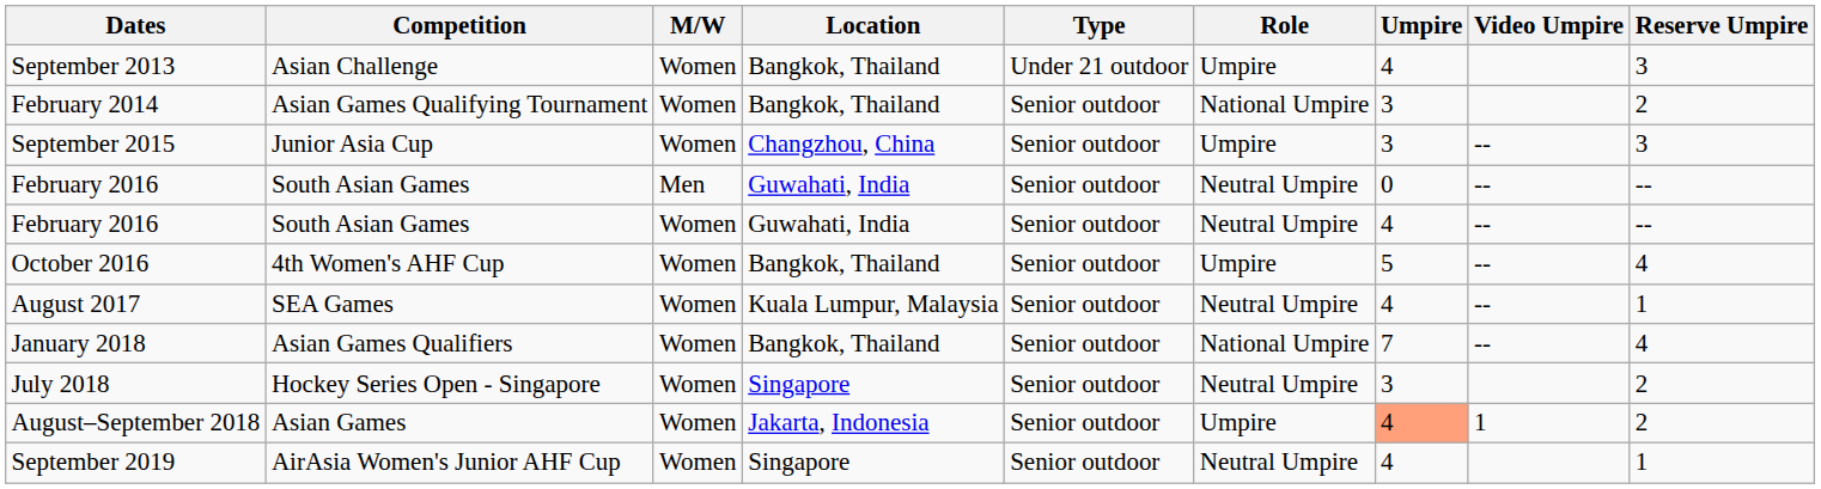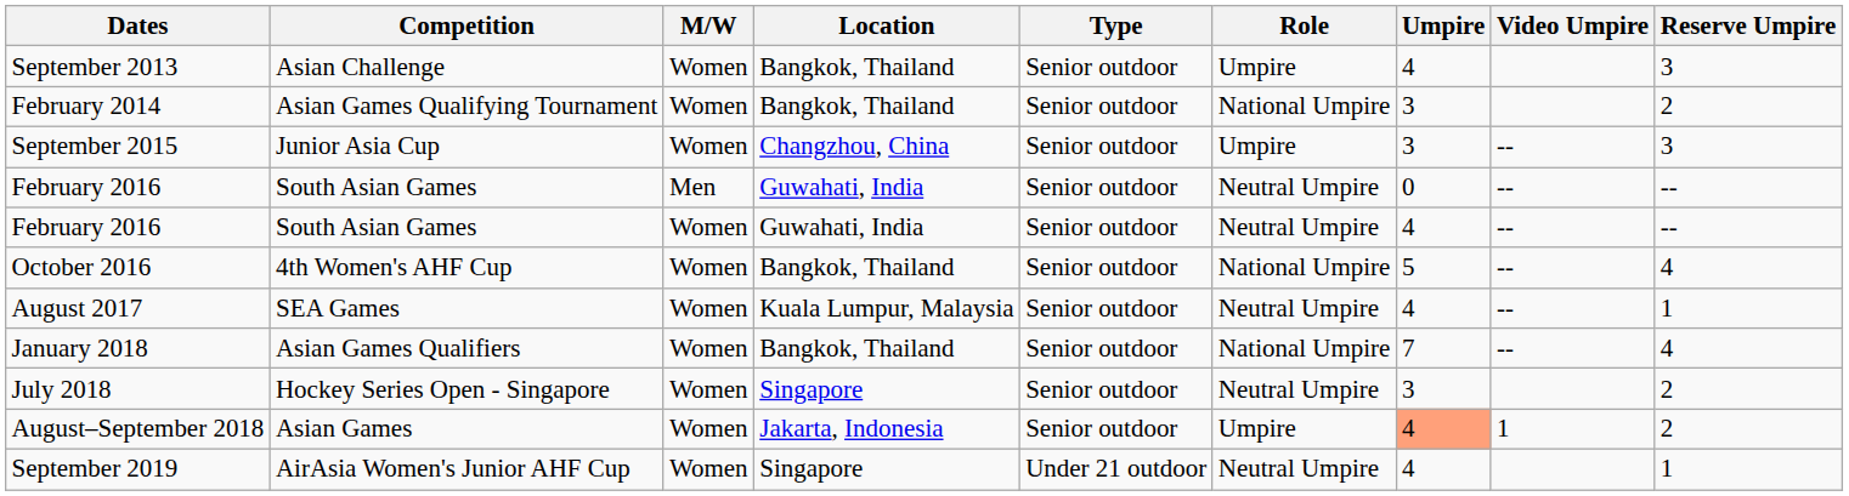September 2013 | Type: Under 21 outdoor -> Senior outdoor
October 2016 | Role: Umpire -> National Umpire
September 2019 | Type: Senior outdoor -> Under 21 outdoor
